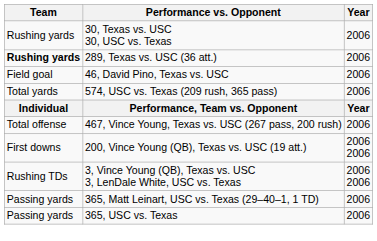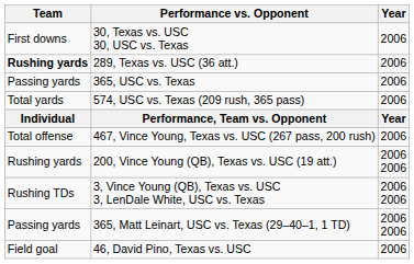30, Texas vs. USC 30, USC vs. Texas | Team: Rushing yards -> First downs
rows swapped: 365, USC vs. Texas <-> 46, David Pino, Texas vs. USC
200, Vince Young (QB), Texas vs. USC (19 att.) | Team: First downs -> Rushing yards
365, Matt Leinart, USC vs. Texas (29–40–1, 1 TD) | Year: 2006 -> 2006 2006
